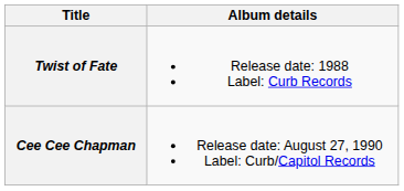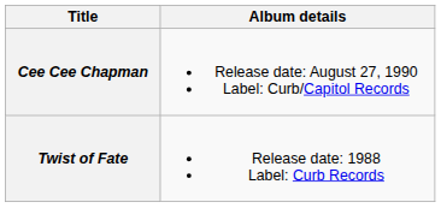rows swapped: Twist of Fate <-> Cee Cee Chapman
